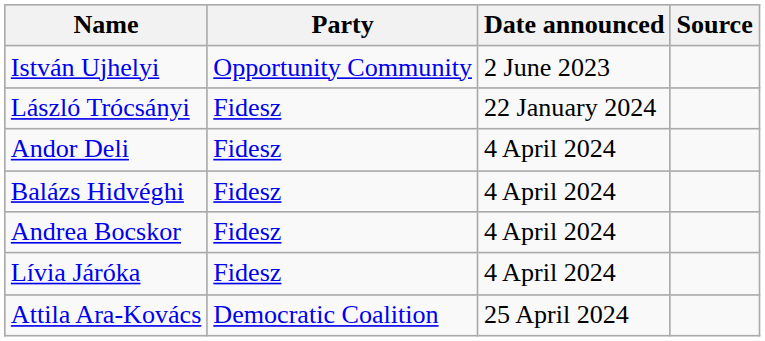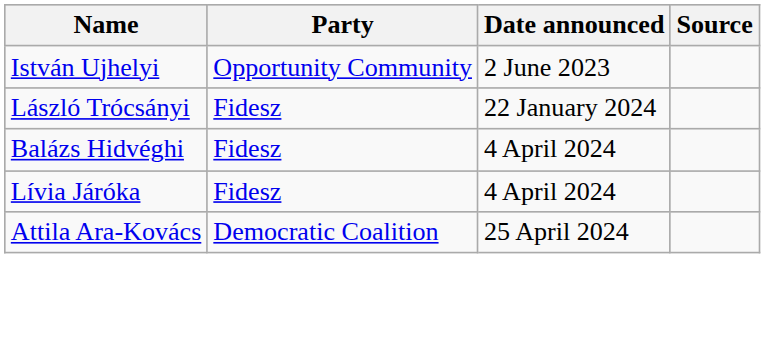- row: Andor Deli | Fidesz | 4 April 2024
- row: Andrea Bocskor | Fidesz | 4 April 2024
